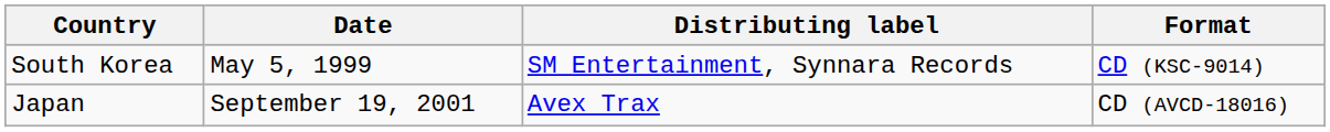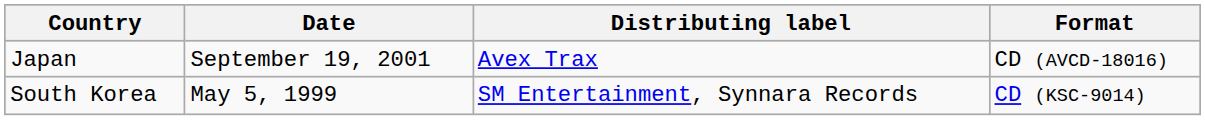rows swapped: South Korea <-> Japan
